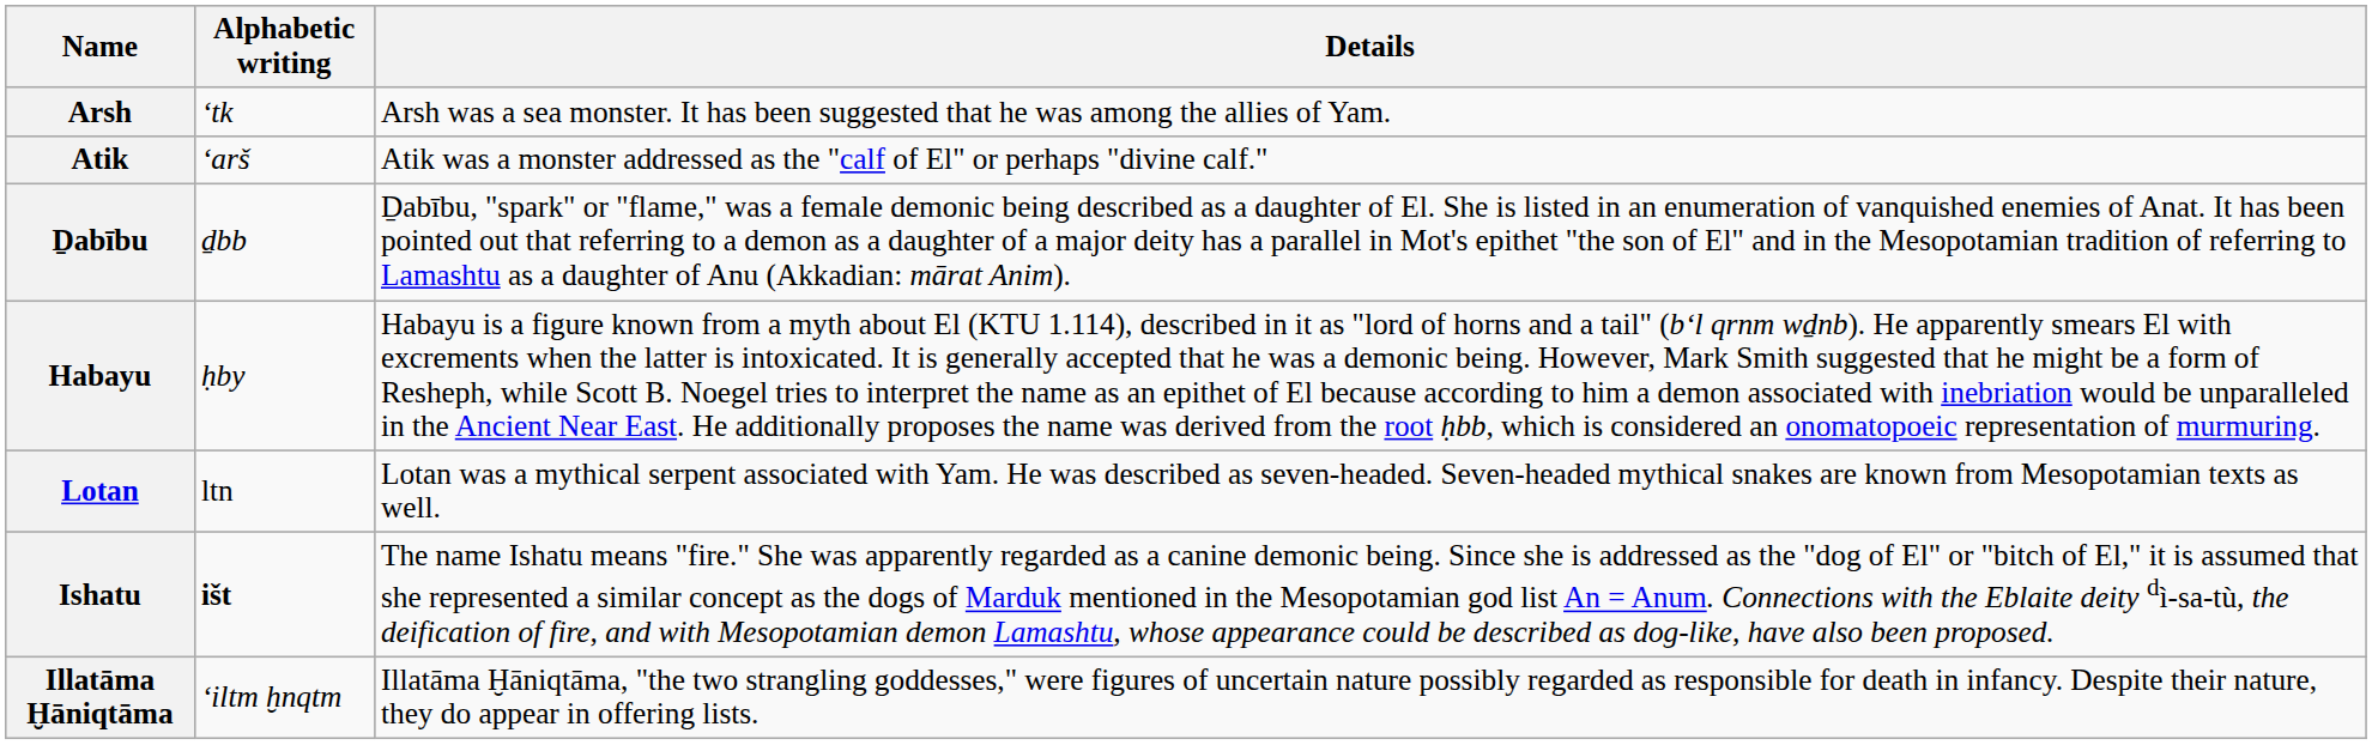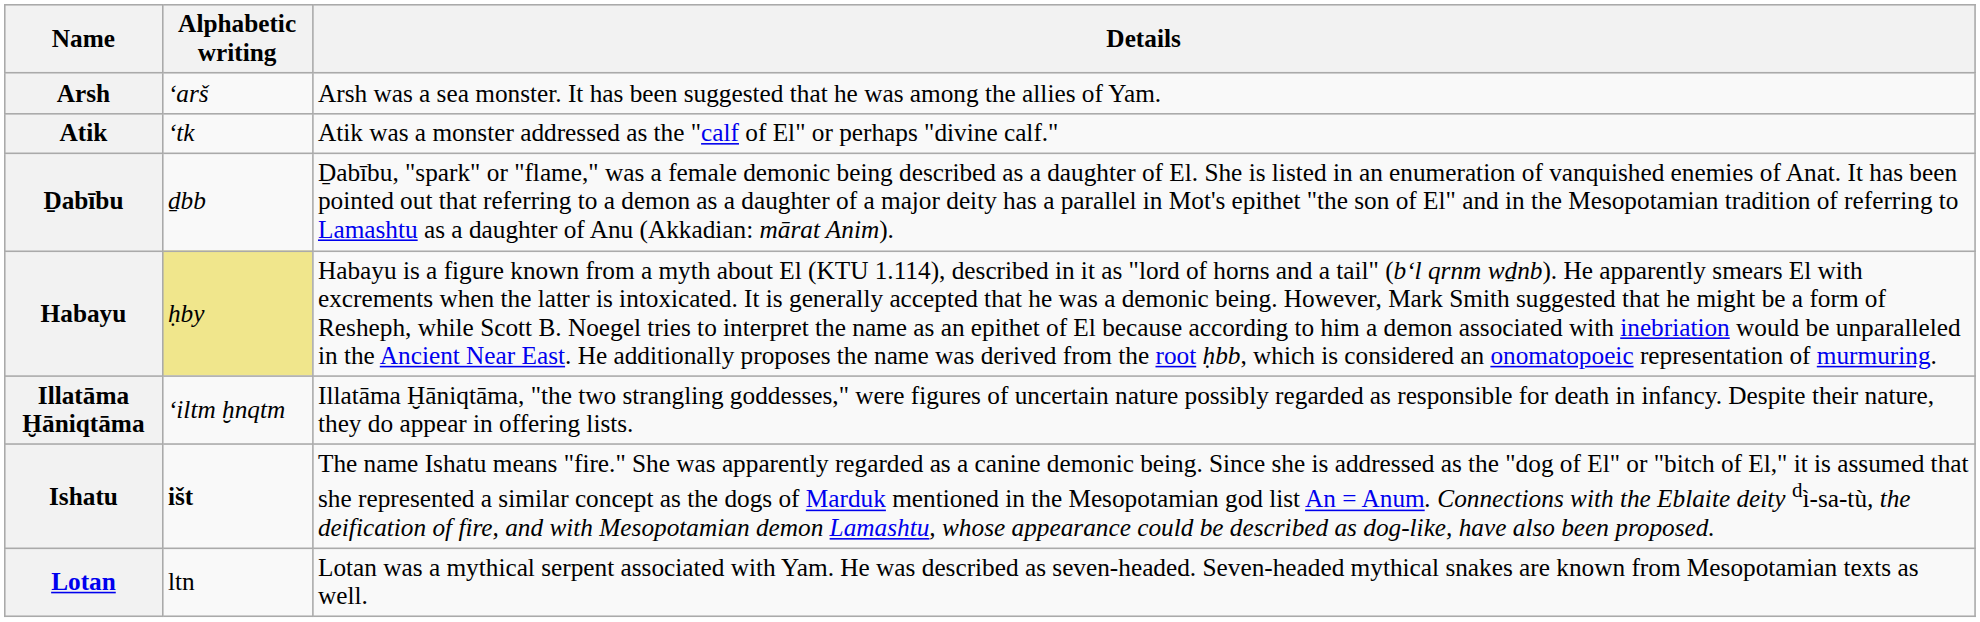Arsh | Alphabetic writing: ‘tk -> ‘arš
Atik | Alphabetic writing: ‘arš -> ‘tk
Habayu | Alphabetic writing: no background -> khaki background
rows swapped: Illatāma Ḫāniqtāma <-> Lotan
